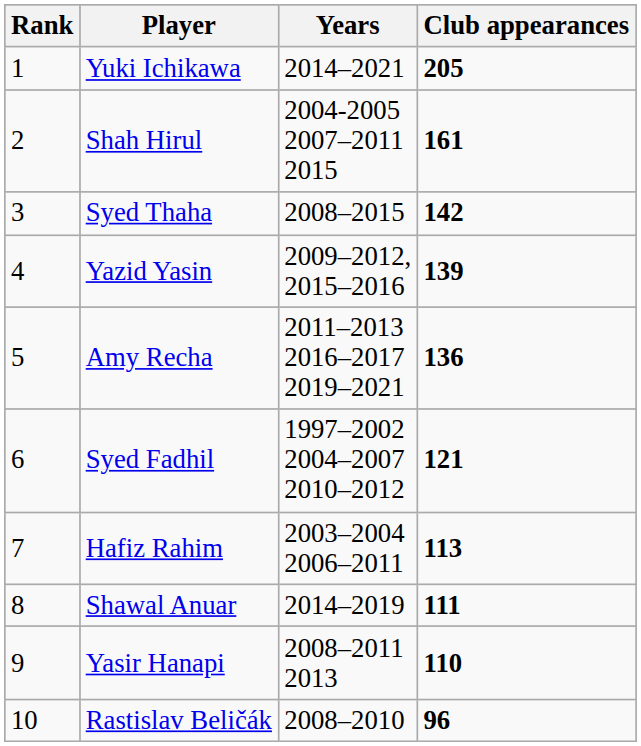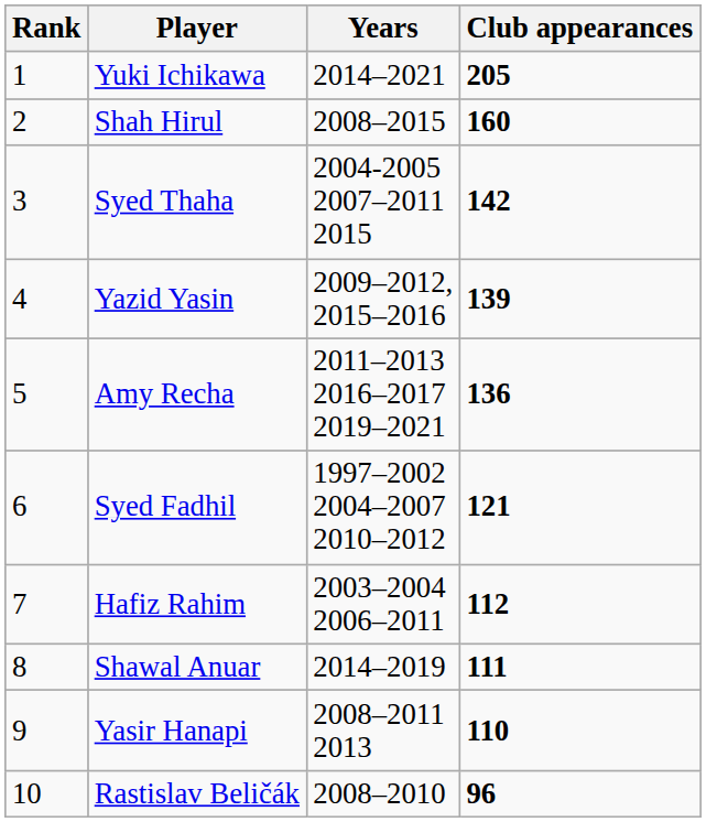Shah Hirul | Years: 2004-2005 2007–2011 2015 -> 2008–2015
Shah Hirul | Club appearances: 161 -> 160
Syed Thaha | Years: 2008–2015 -> 2004-2005 2007–2011 2015
Hafiz Rahim | Club appearances: 113 -> 112
